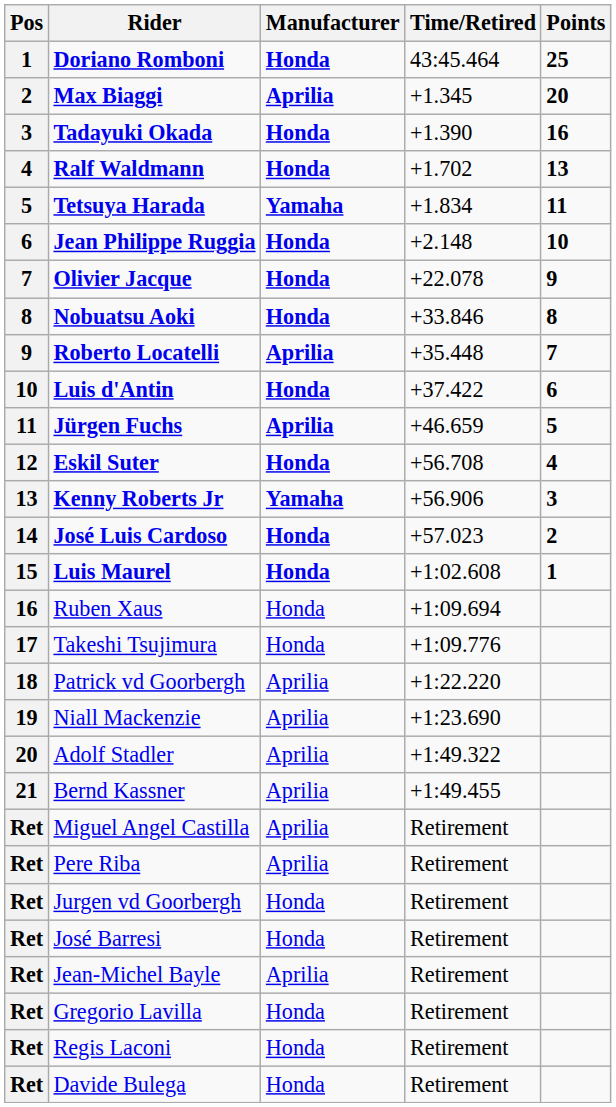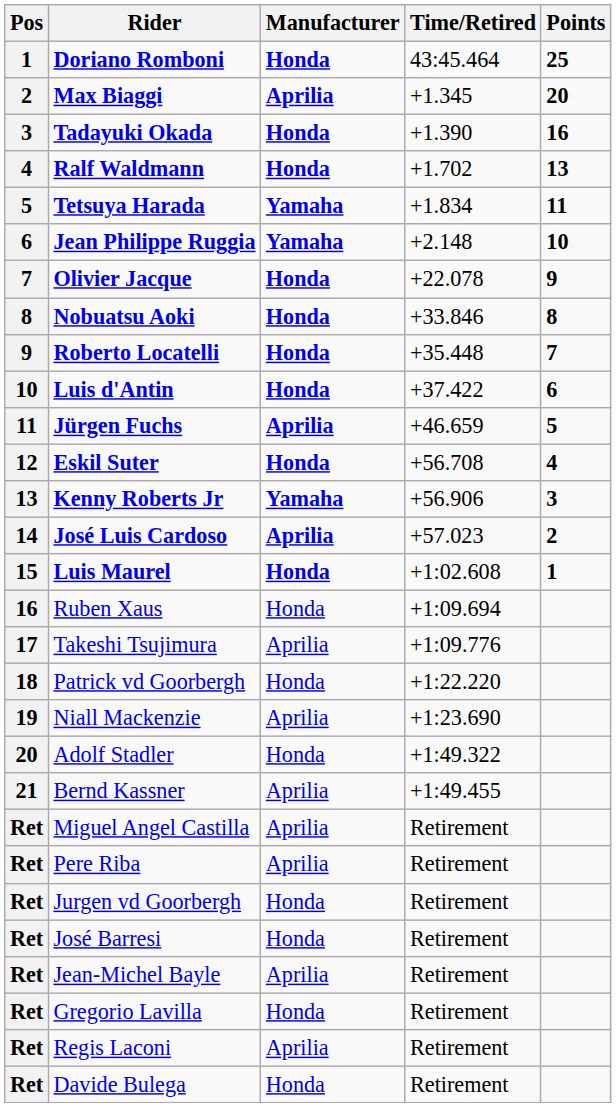Jean Philippe Ruggia | Manufacturer: Honda -> Yamaha
Roberto Locatelli | Manufacturer: Aprilia -> Honda
José Luis Cardoso | Manufacturer: Honda -> Aprilia
Takeshi Tsujimura | Manufacturer: Honda -> Aprilia
Patrick vd Goorbergh | Manufacturer: Aprilia -> Honda
Adolf Stadler | Manufacturer: Aprilia -> Honda
Regis Laconi | Manufacturer: Honda -> Aprilia
